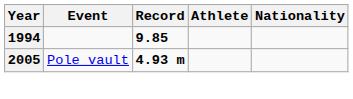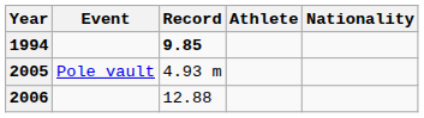2005 | Record: bold -> normal
+ row: 2006 | 12.88
